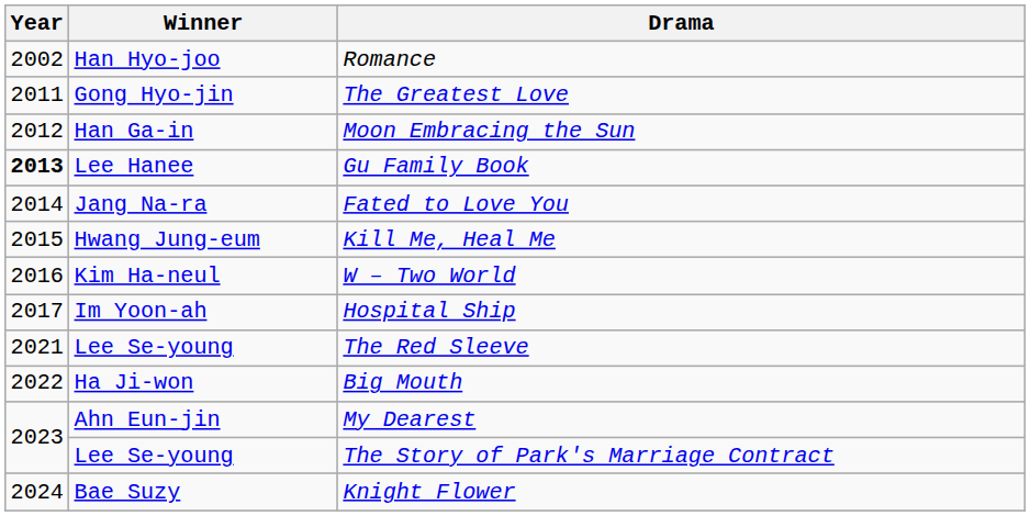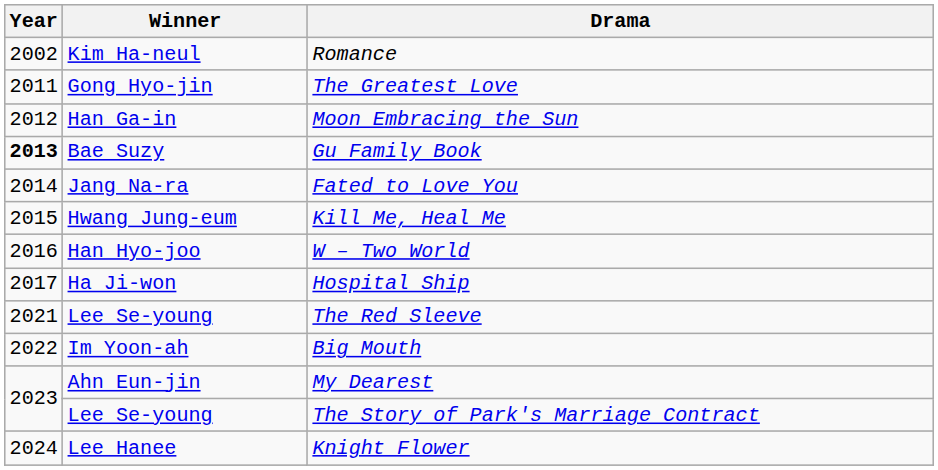Romance | Winner: Han Hyo-joo -> Kim Ha-neul
Gu Family Book | Winner: Lee Hanee -> Bae Suzy
W – Two World | Winner: Kim Ha-neul -> Han Hyo-joo
Hospital Ship | Winner: Im Yoon-ah -> Ha Ji-won
Big Mouth | Winner: Ha Ji-won -> Im Yoon-ah
Knight Flower | Winner: Bae Suzy -> Lee Hanee
